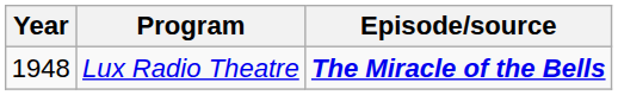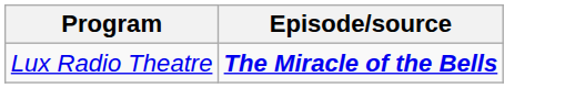- column: Year | 1948
